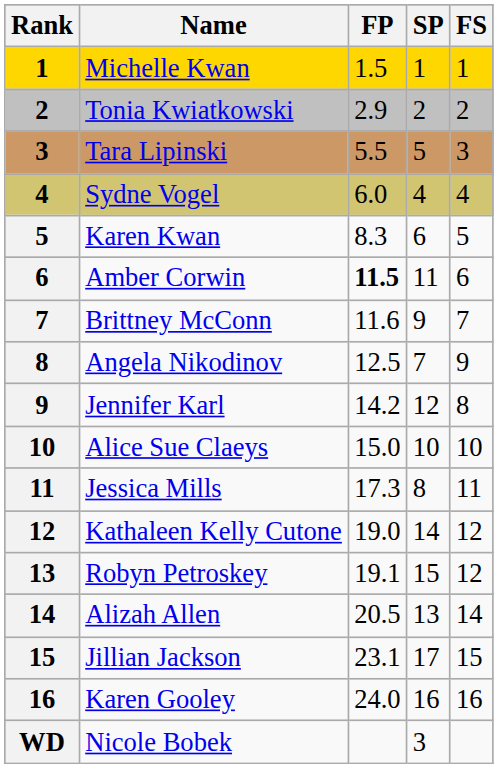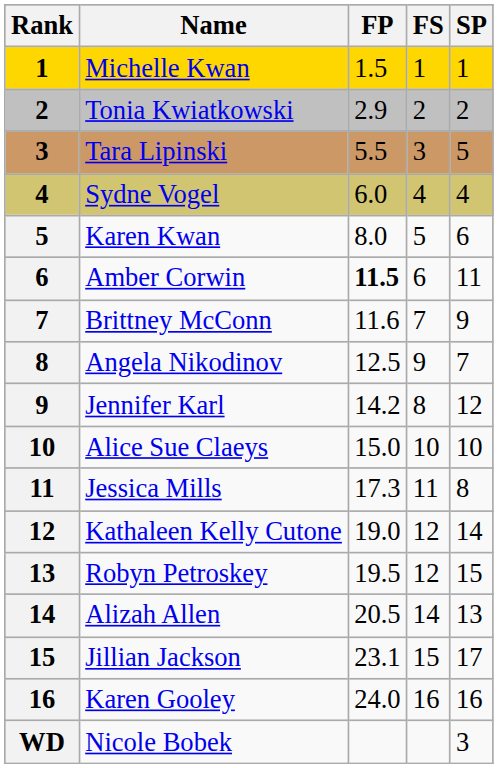columns swapped: SP <-> FS
Karen Kwan | FP: 8.3 -> 8.0
Robyn Petroskey | FP: 19.1 -> 19.5
